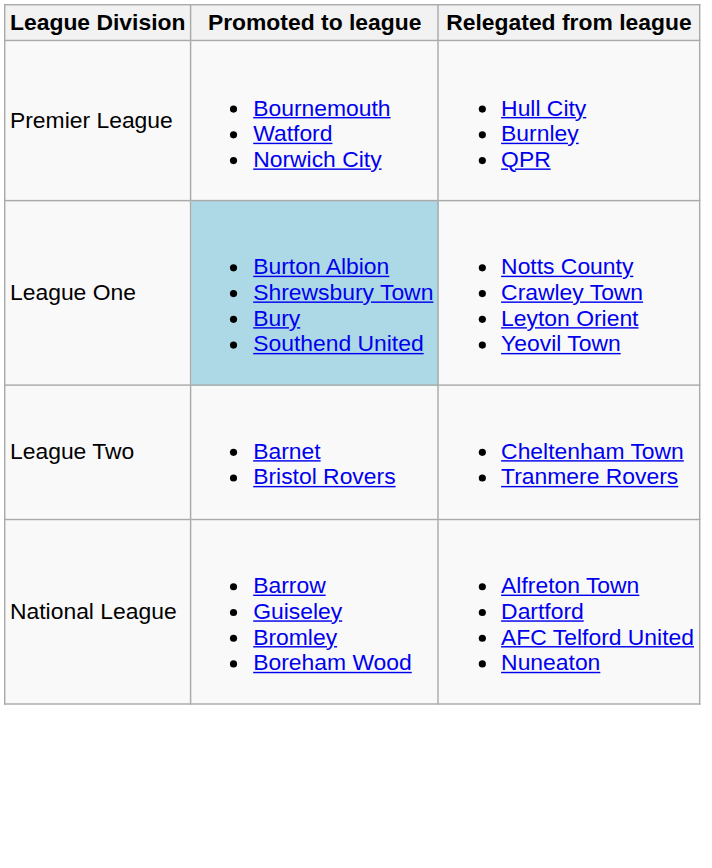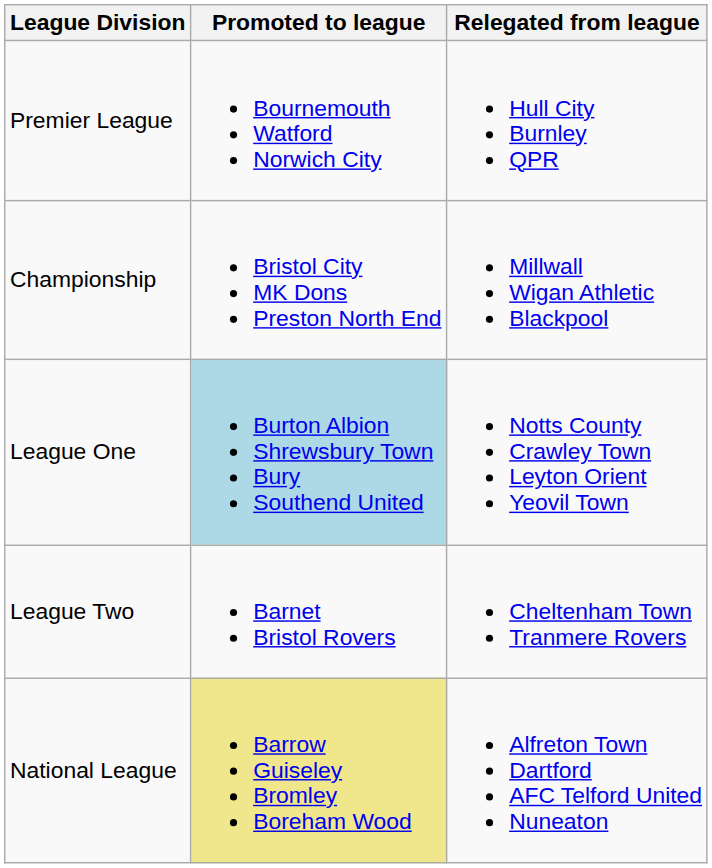+ row: Championship | Bristol City MK Dons Preston North End | Millwall Wigan Athletic Blackpool
National League | Promoted to league: no background -> khaki background
